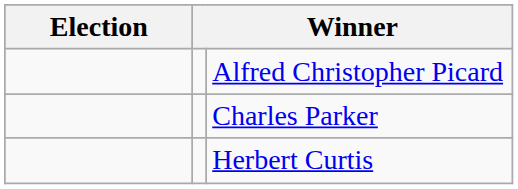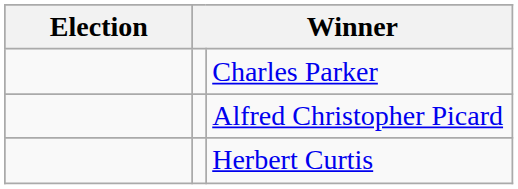rows swapped: Alfred Christopher Picard <-> Charles Parker
